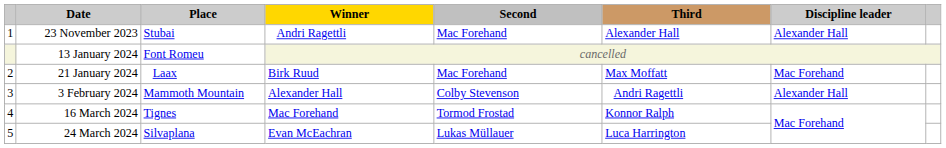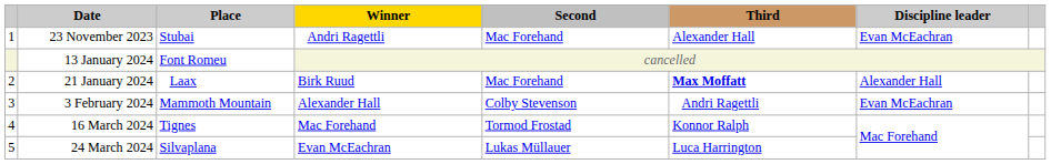23 November 2023 | Discipline leader: Alexander Hall -> Evan McEachran
21 January 2024 | Third: normal -> bold
21 January 2024 | Discipline leader: Mac Forehand -> Alexander Hall
3 February 2024 | Discipline leader: Alexander Hall -> Evan McEachran
